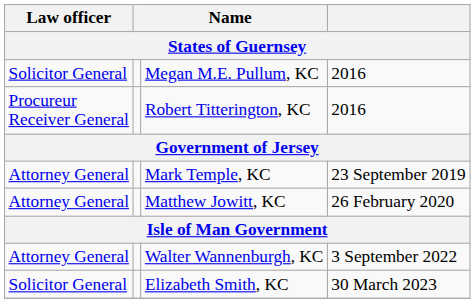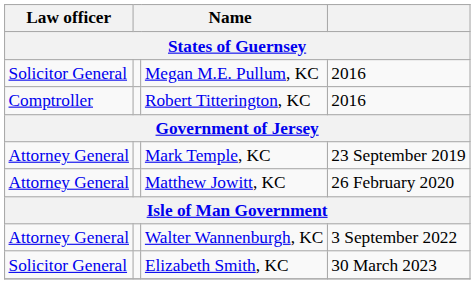Robert Titterington, KC | Law officer: Procureur Receiver General -> Comptroller
